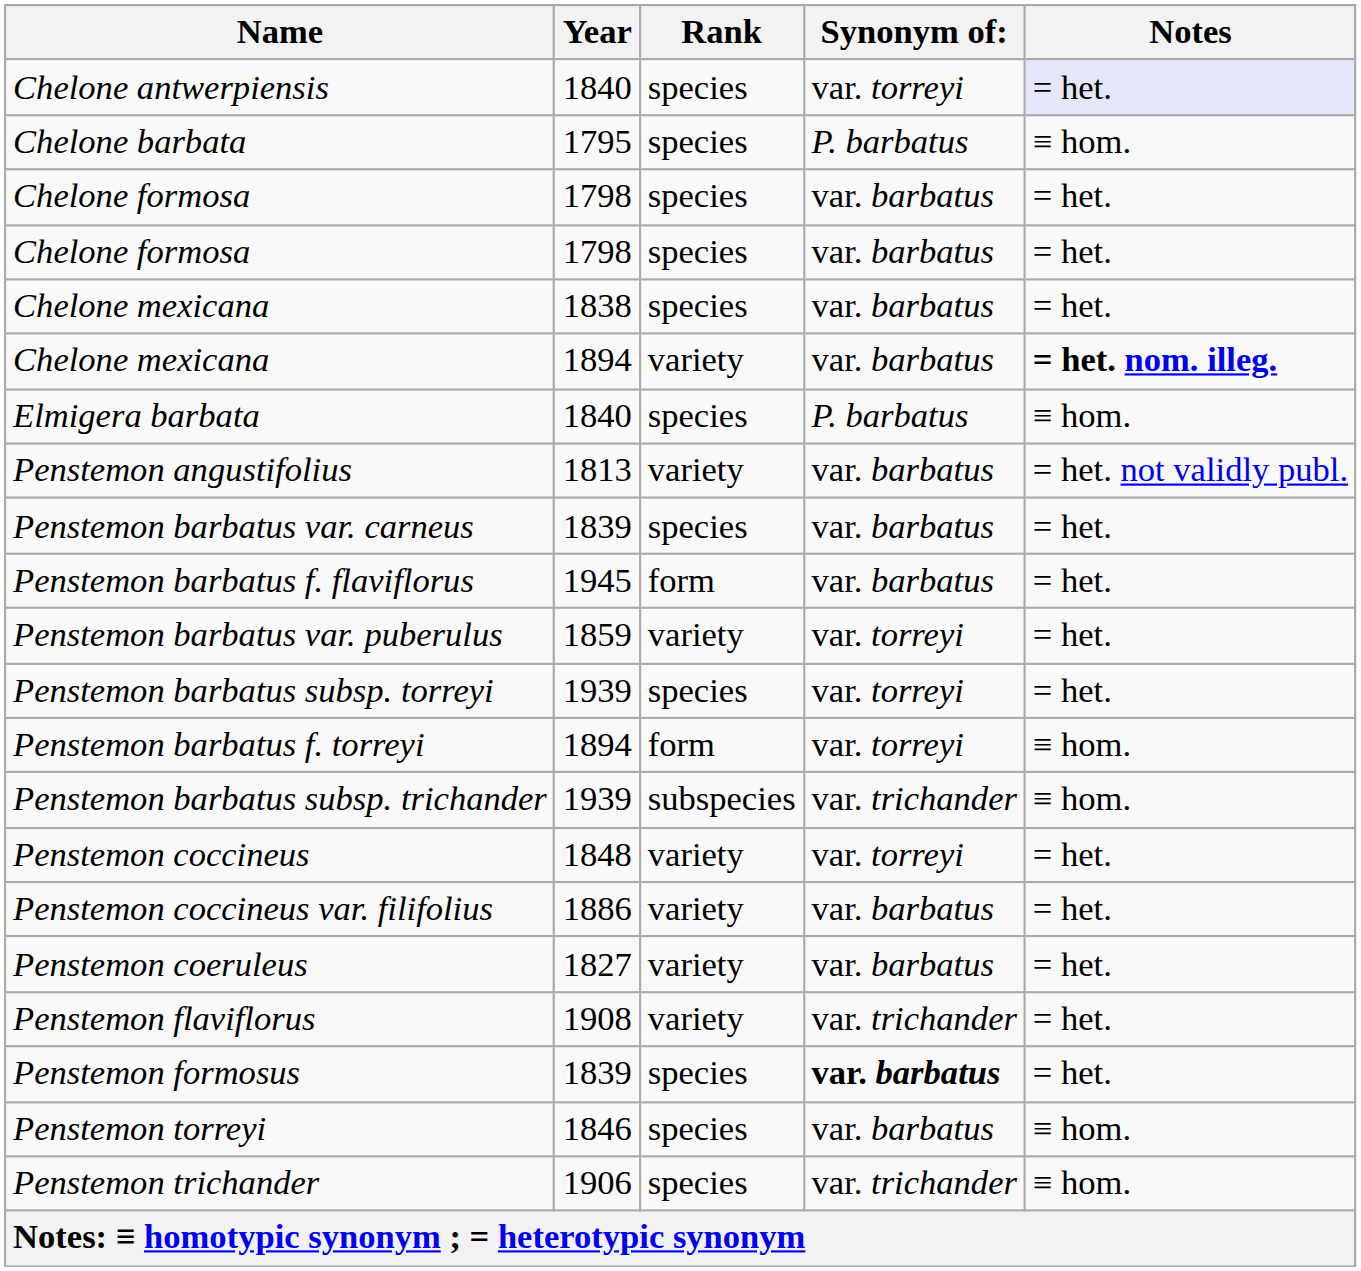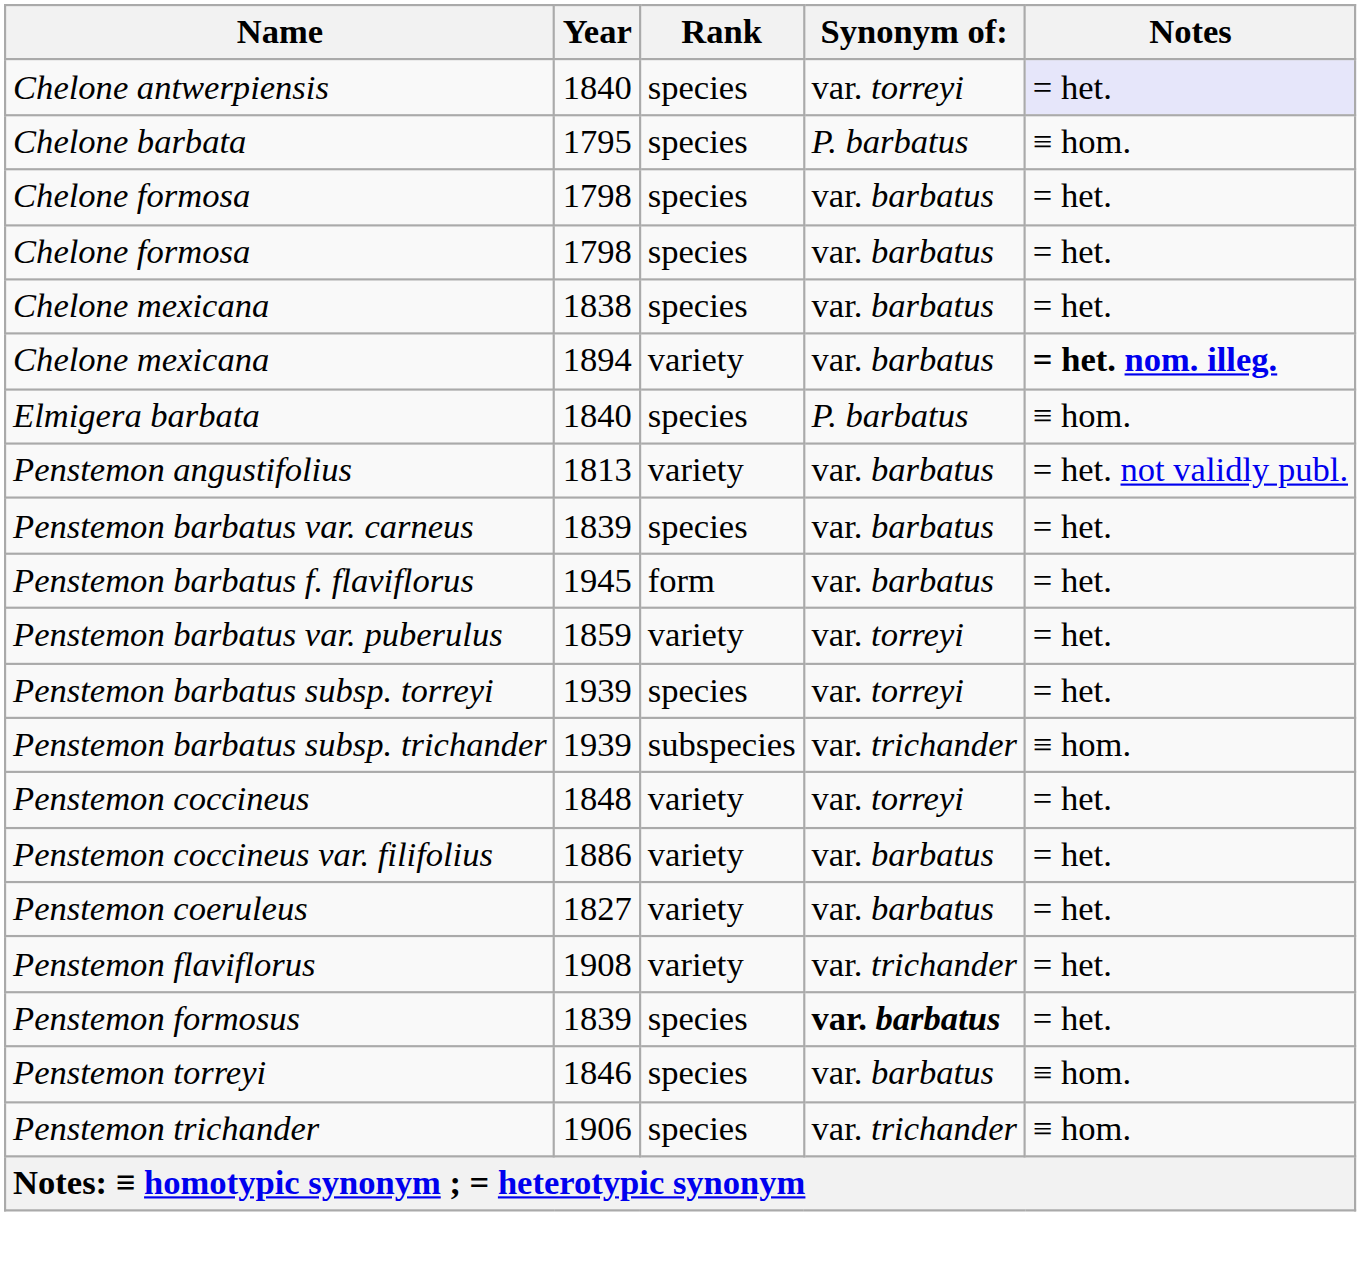- row: Penstemon barbatus f. torreyi | 1894 | form | var. torreyi | ≡ hom.
